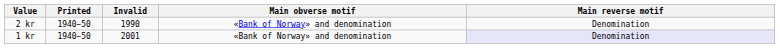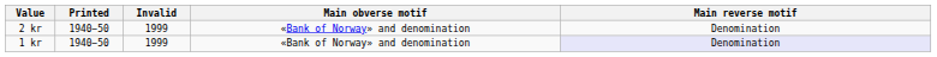2 kr | Invalid: 1990 -> 1999
1 kr | Invalid: 2001 -> 1999
